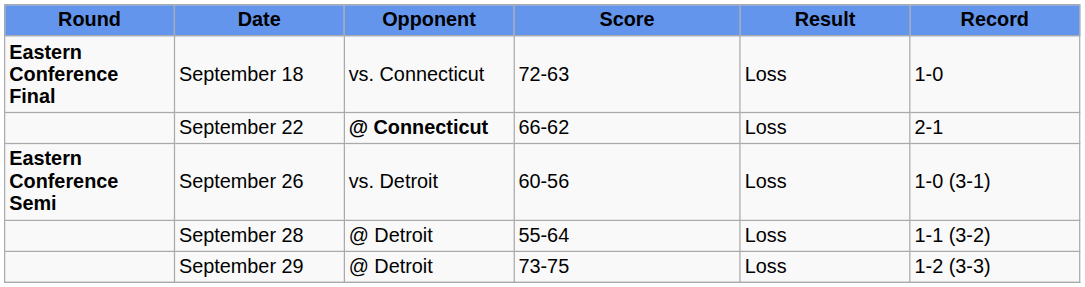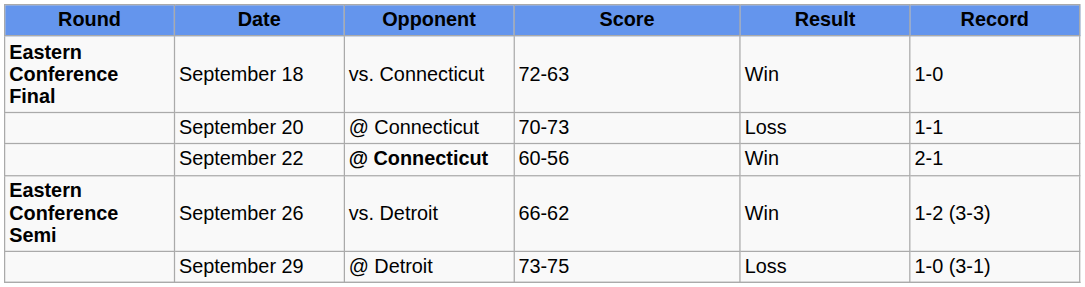September 18 | Result: Loss -> Win
+ row: September 20 | @ Connecticut | 70-73 | Loss | 1-1
September 22 | Score: 66-62 -> 60-56
September 22 | Result: Loss -> Win
September 26 | Score: 60-56 -> 66-62
September 26 | Result: Loss -> Win
September 26 | Record: 1-0 (3-1) -> 1-2 (3-3)
- row: September 28 | @ Detroit | 55-64 | Loss | 1-1 (3-2)
September 29 | Record: 1-2 (3-3) -> 1-0 (3-1)
